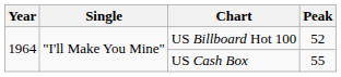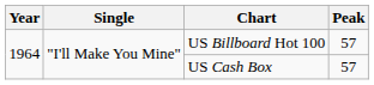US Billboard Hot 100 | Peak: 52 -> 57
US Cash Box | Peak: 55 -> 57
